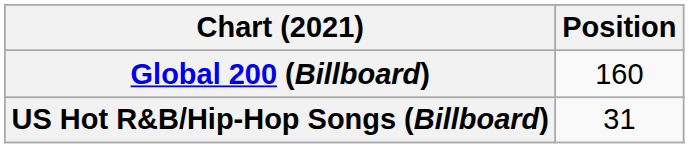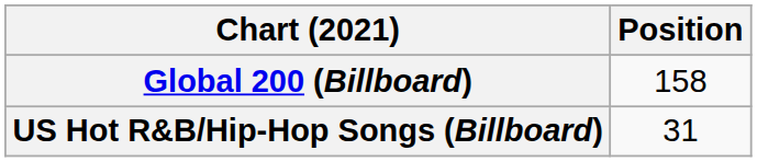Global 200 (Billboard) | Position: 160 -> 158
